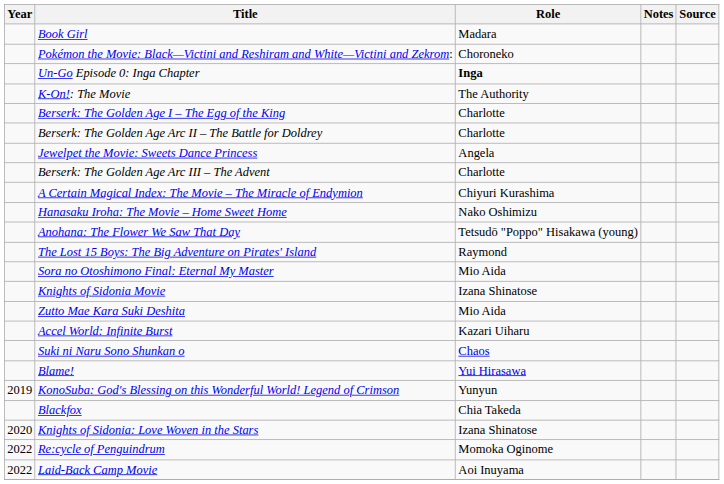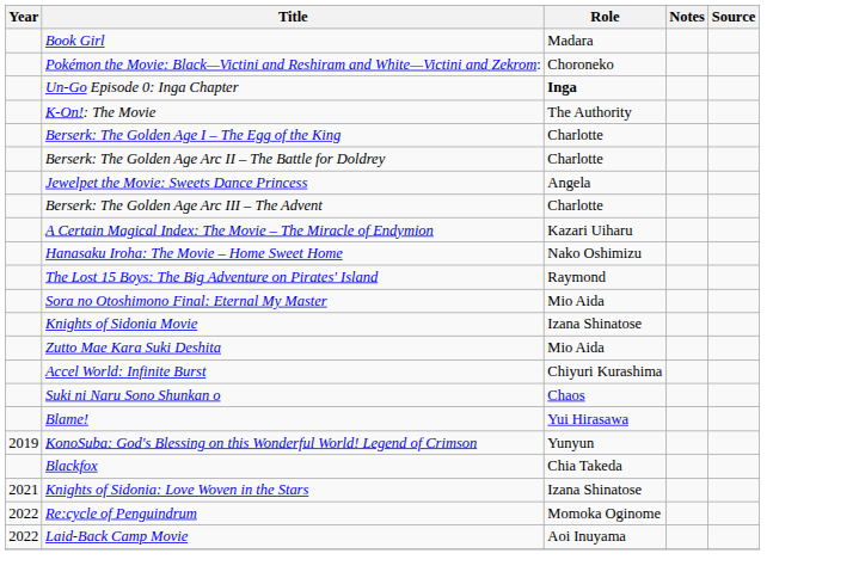A Certain Magical Index: The Movie – The Miracle of Endymion | Role: Chiyuri Kurashima -> Kazari Uiharu
- row: Anohana: The Flower We Saw That Day | Tetsudō "Poppo" Hisakawa (young)
Accel World: Infinite Burst | Role: Kazari Uiharu -> Chiyuri Kurashima
Knights of Sidonia: Love Woven in the Stars | Year: 2020 -> 2021
